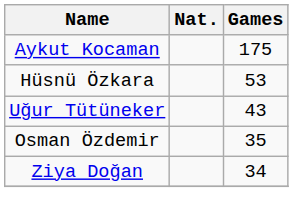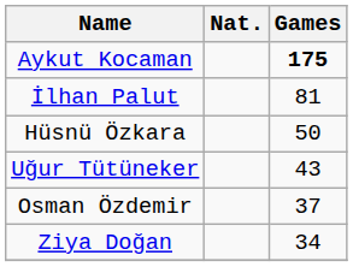Aykut Kocaman | Games: normal -> bold
+ row: İlhan Palut | 81
Hüsnü Özkara | Games: 53 -> 50
Osman Özdemir | Games: 35 -> 37
